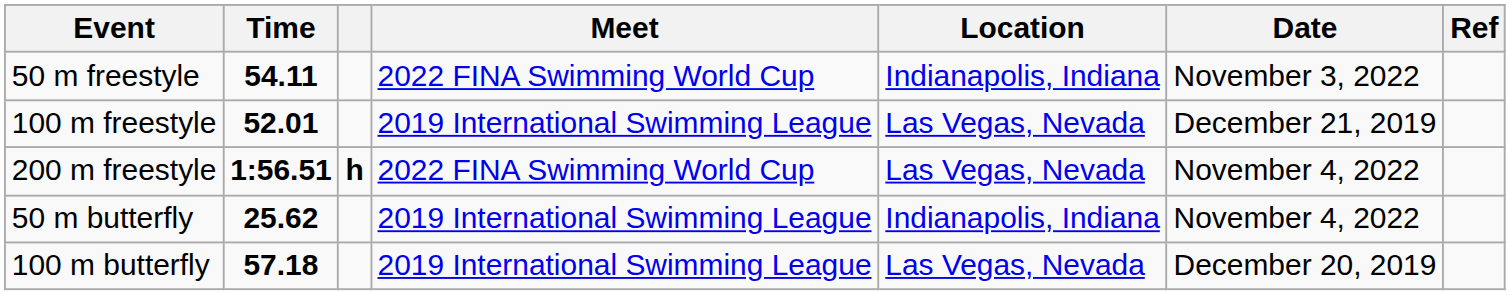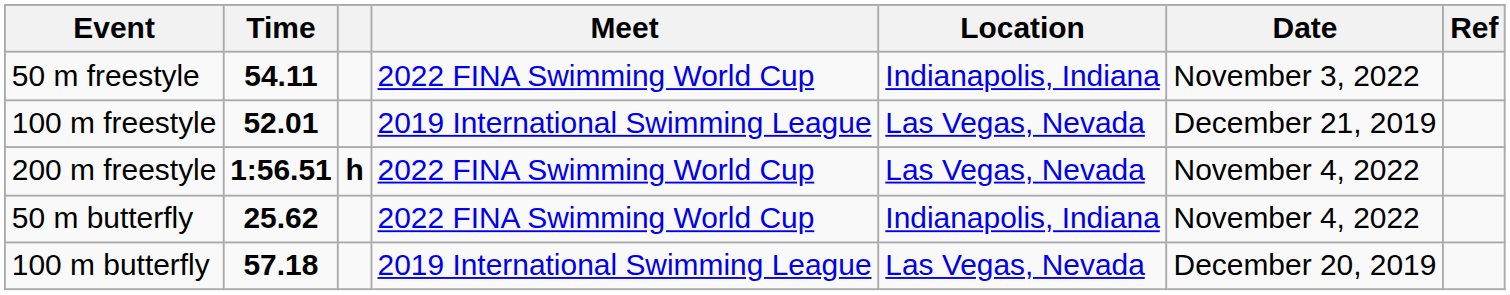50 m butterfly | Meet: 2019 International Swimming League -> 2022 FINA Swimming World Cup
